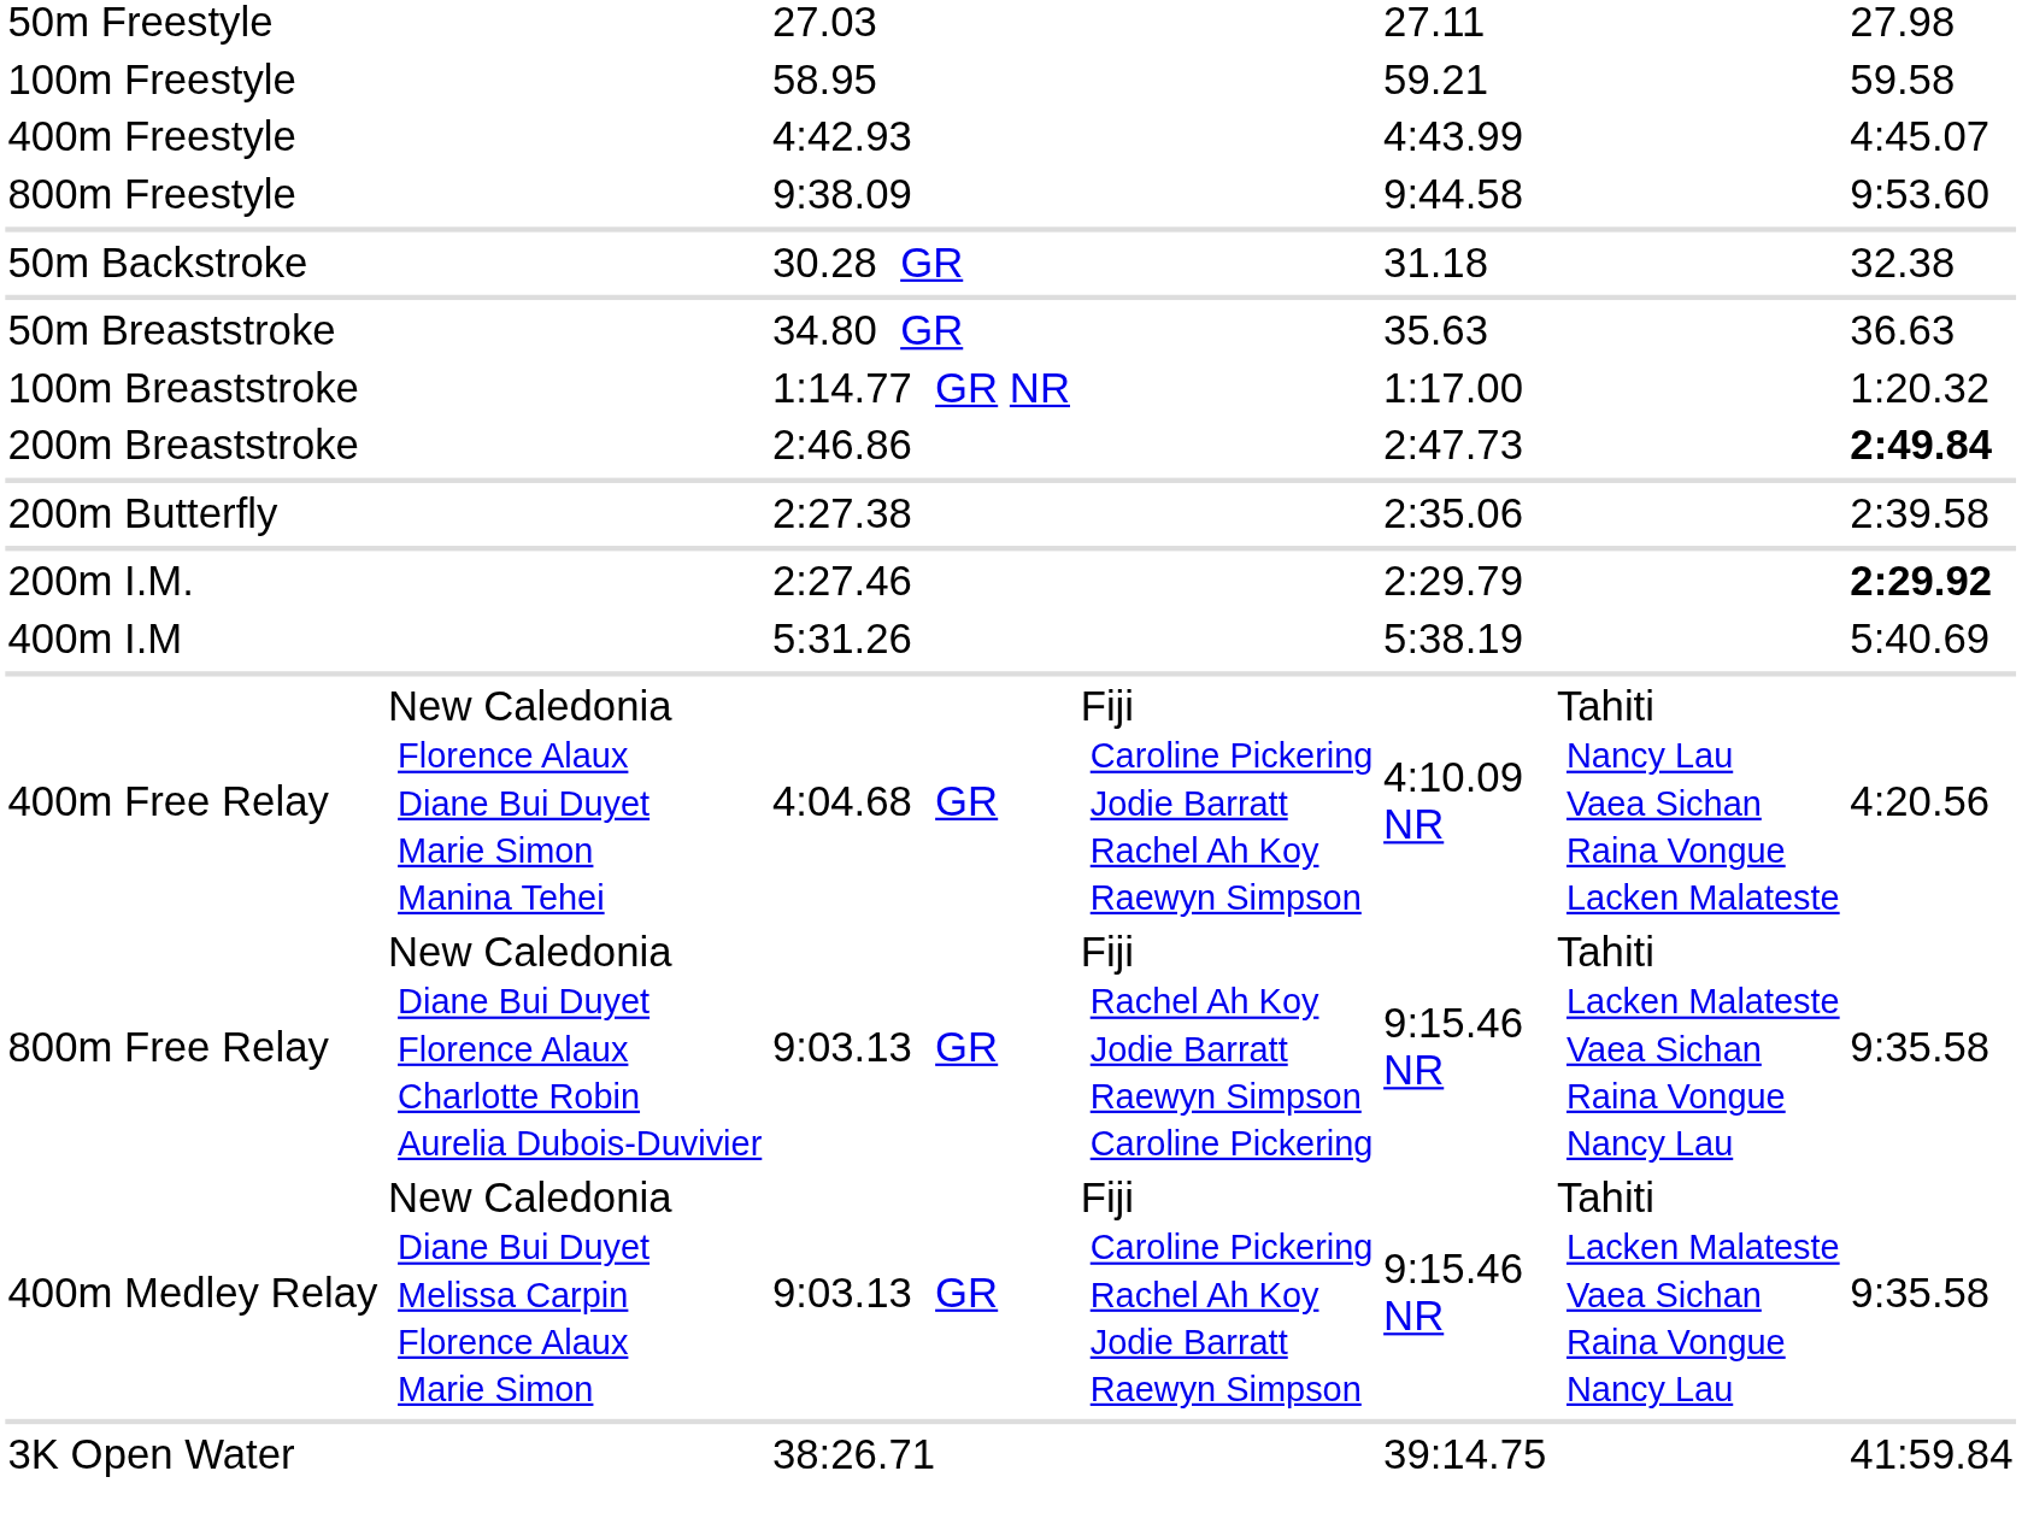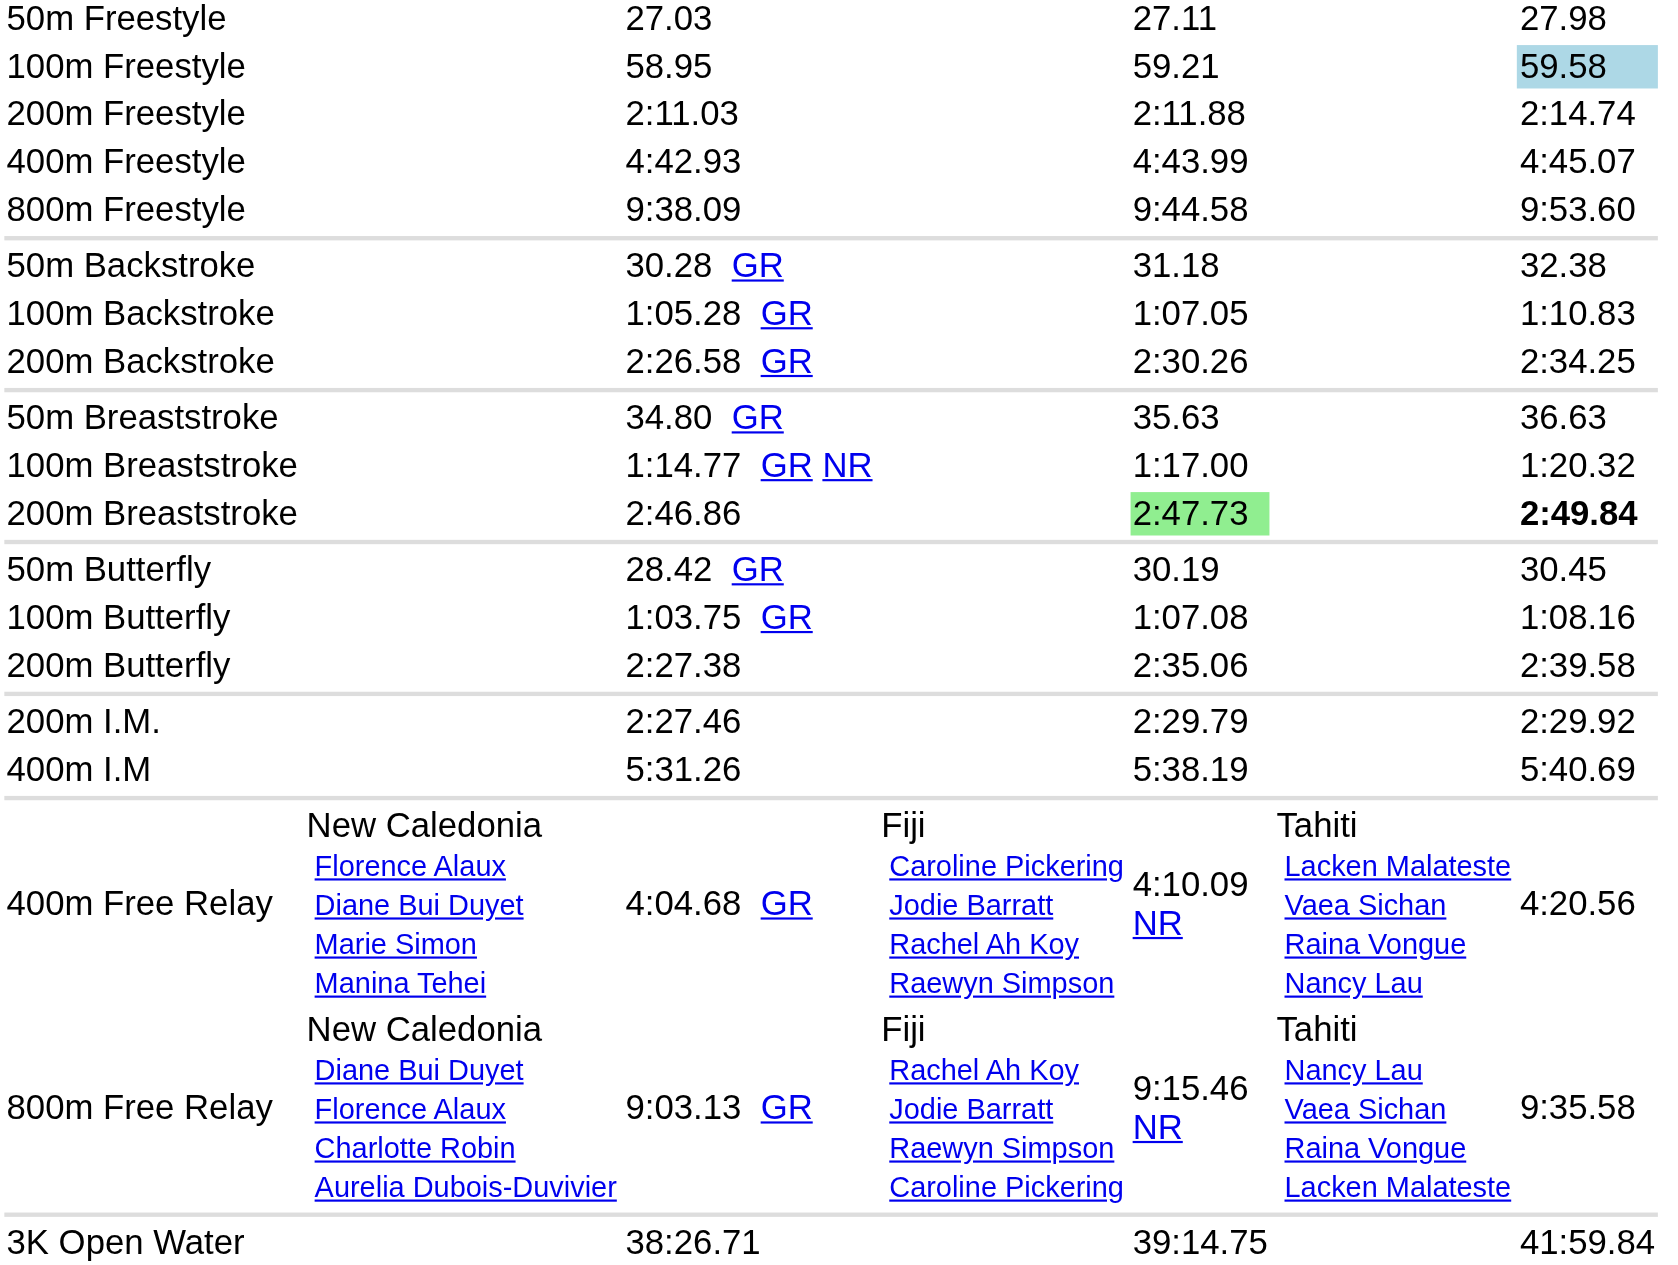100m Freestyle | column 7: no background -> lightblue background
+ row: 200m Freestyle | 2:11.03 | 2:11.88 | 2:14.74
+ row: 100m Backstroke | 1:05.28 GR | 1:07.05 | 1:10.83
+ row: 200m Backstroke | 2:26.58 GR | 2:30.26 | 2:34.25
200m Breaststroke | column 5: no background -> lightgreen background
+ row: 50m Butterfly | 28.42 GR | 30.19 | 30.45
+ row: 100m Butterfly | 1:03.75 GR | 1:07.08 | 1:08.16
200m I.M. | column 7: bold -> normal
400m Free Relay | column 6: Tahiti Nancy Lau Vaea Sichan Raina Vongue Lacken Malateste -> Tahiti Lacken Malateste Vaea Sichan Raina Vongue Nancy Lau
800m Free Relay | column 6: Tahiti Lacken Malateste Vaea Sichan Raina Vongue Nancy Lau -> Tahiti Nancy Lau Vaea Sichan Raina Vongue Lacken Malateste
- row: 400m Medley Relay | New Caledonia Diane Bui Duyet Melissa Carpin Florence Alaux Marie Simon | 9:03.13 GR | Fiji Caroline Pickering Rachel Ah Koy Jodie Barratt Raewyn Simpson | 9:15.46 NR | Tahiti Lacken Malateste Vaea Sichan Raina Vongue Nancy Lau | 9:35.58
